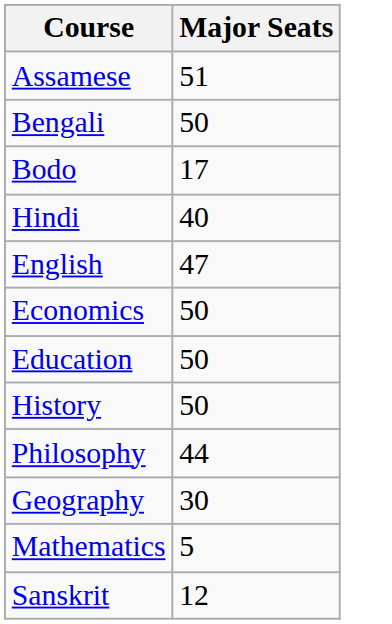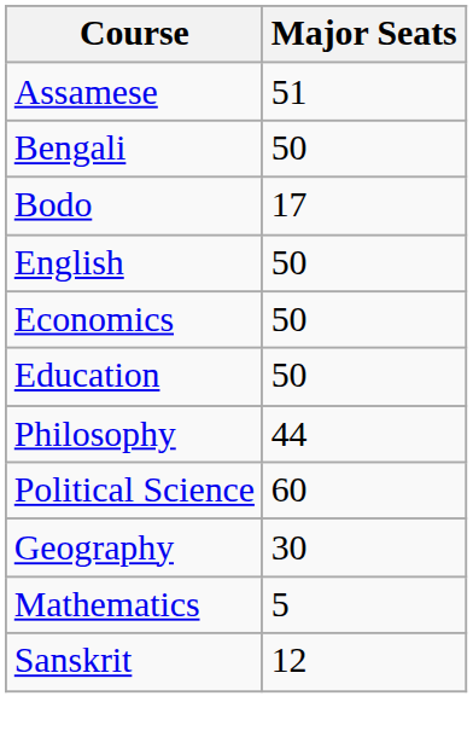- row: Hindi | 40
English | Major Seats: 47 -> 50
- row: History | 50
+ row: Political Science | 60
